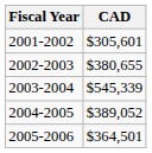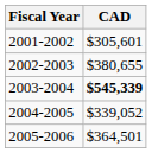2003-2004 | CAD: normal -> bold
2004-2005 | CAD: $389,052 -> $339,052
